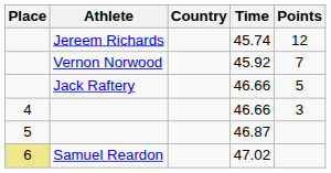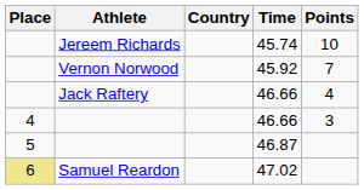Jereem Richards | Points: 12 -> 10
Jack Raftery | Points: 5 -> 4
